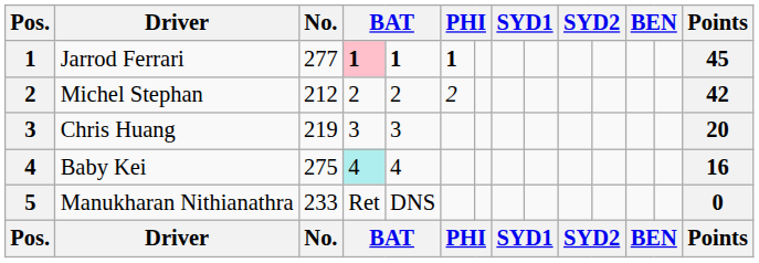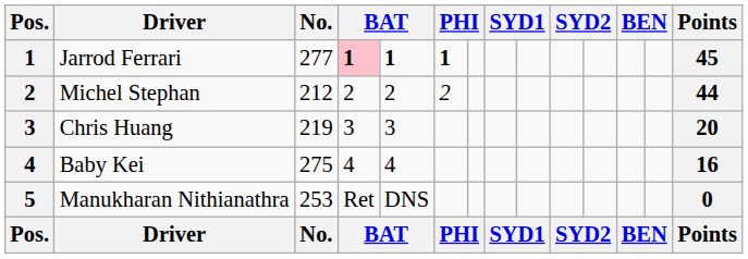Michel Stephan | Points: 42 -> 44
Baby Kei | column 4: paleturquoise background -> no background
Manukharan Nithianathra | No.: 233 -> 253
